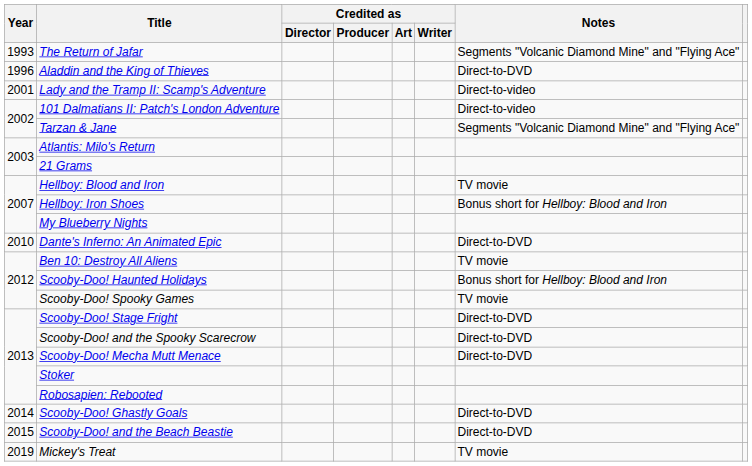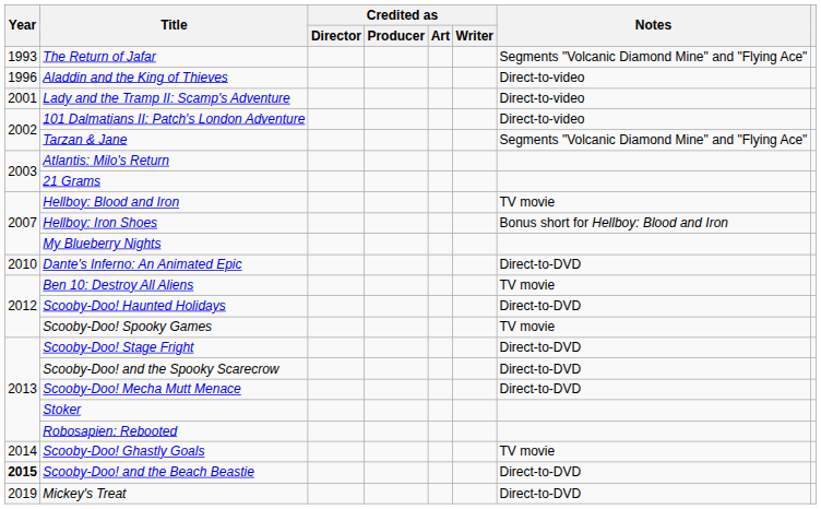Aladdin and the King of Thieves | Notes: Direct-to-DVD -> Direct-to-video
Scooby-Doo! Haunted Holidays | Notes: Bonus short for Hellboy: Blood and Iron -> Direct-to-DVD
Scooby-Doo! Ghastly Goals | Notes: Direct-to-DVD -> TV movie
Scooby-Doo! and the Beach Beastie | Year: normal -> bold
Mickey's Treat | Notes: TV movie -> Direct-to-DVD
